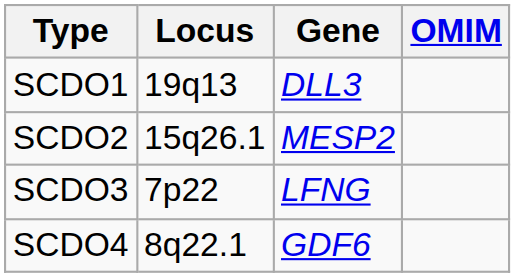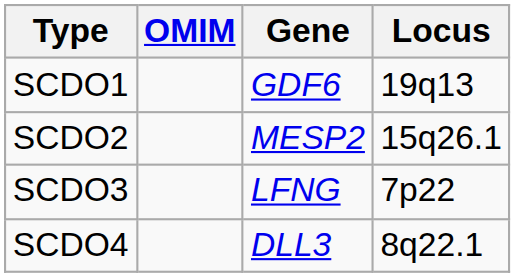columns swapped: OMIM <-> Locus
SCDO1 | Gene: DLL3 -> GDF6
SCDO4 | Gene: GDF6 -> DLL3
